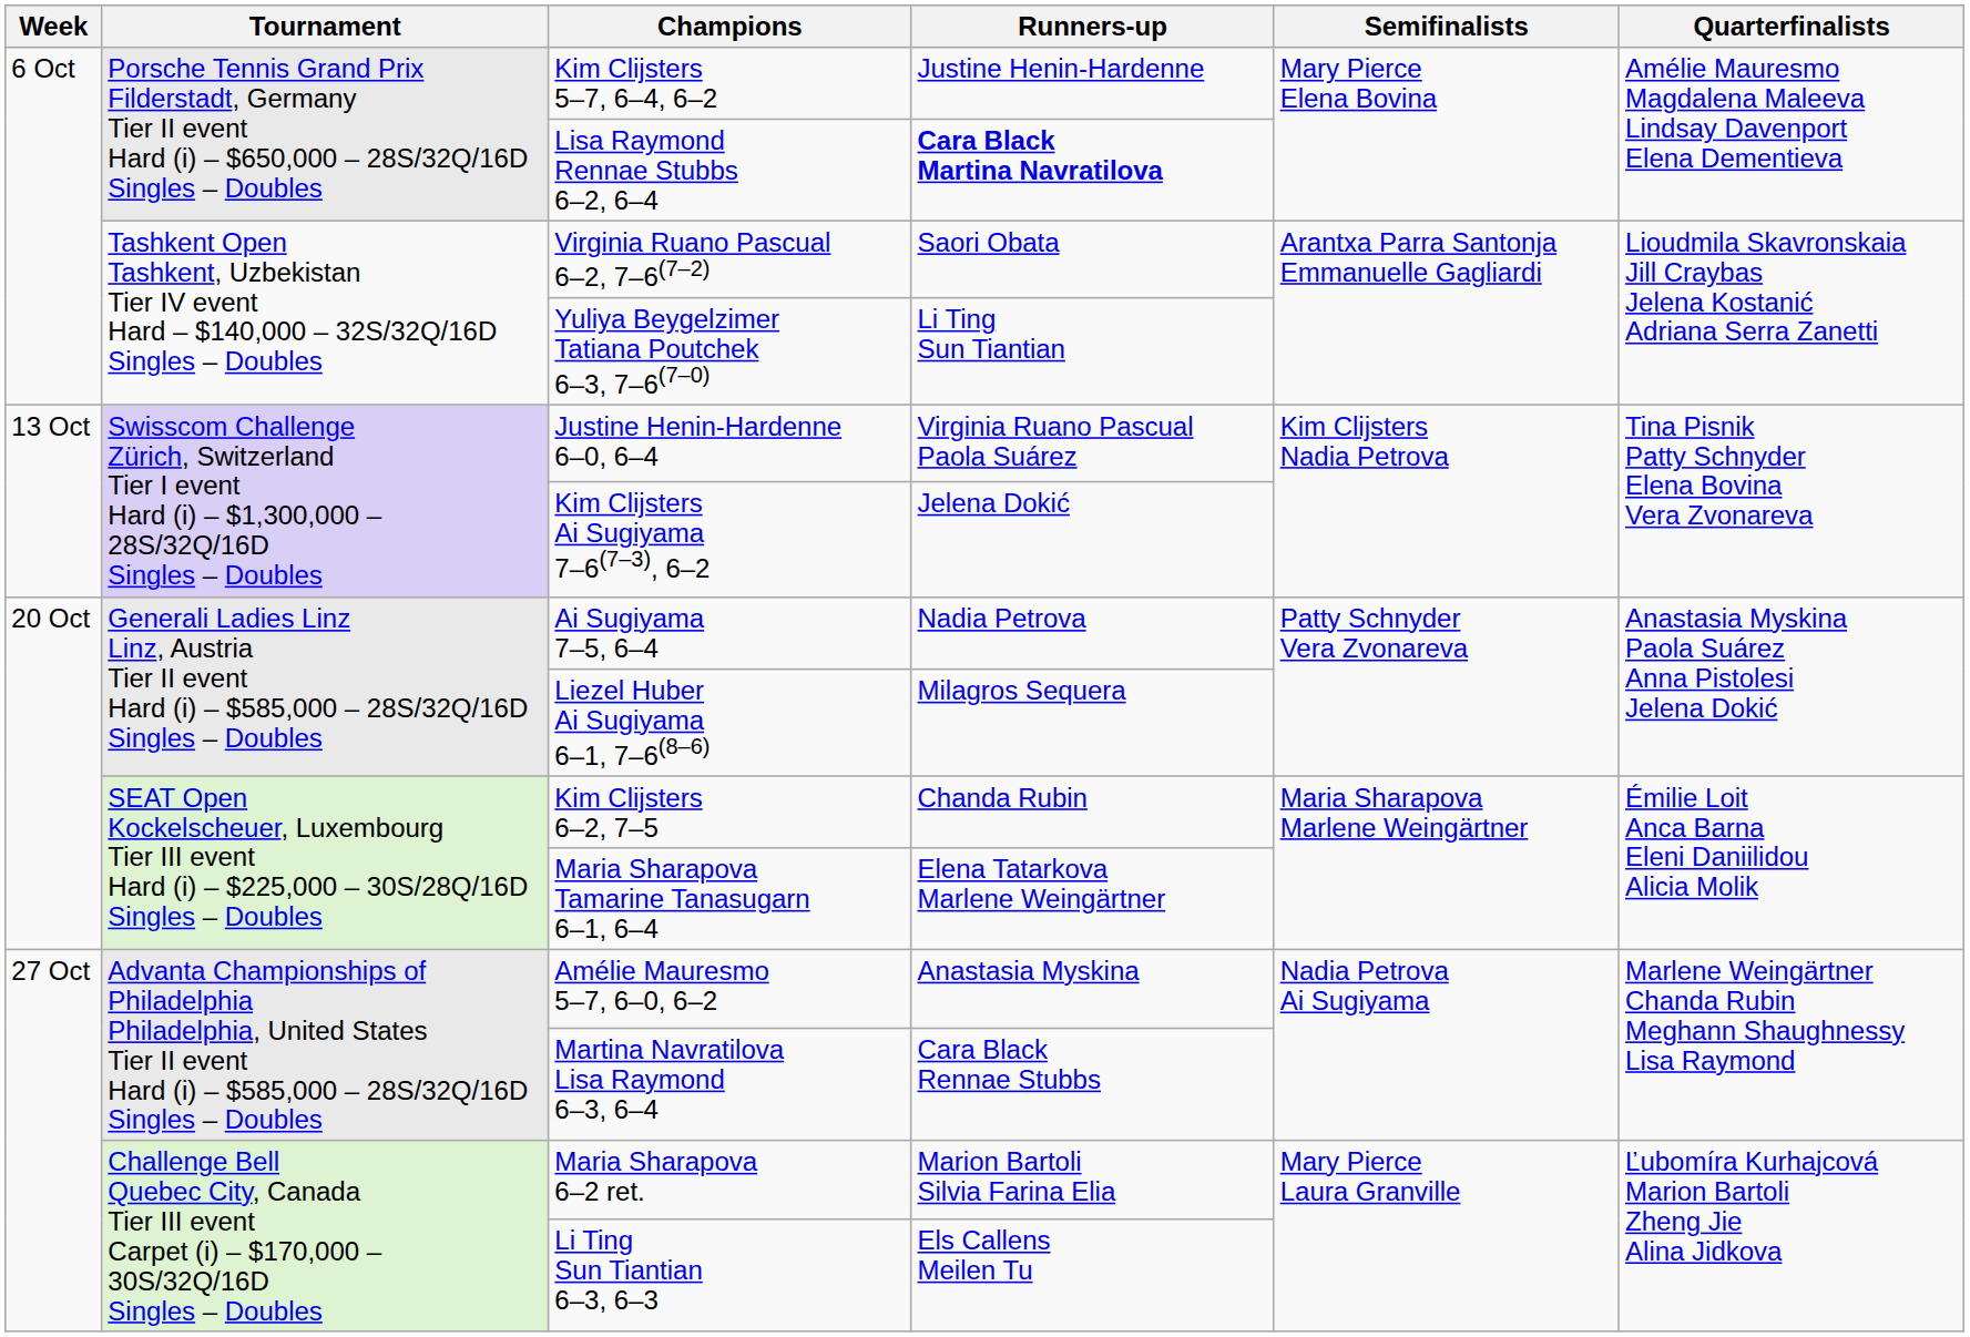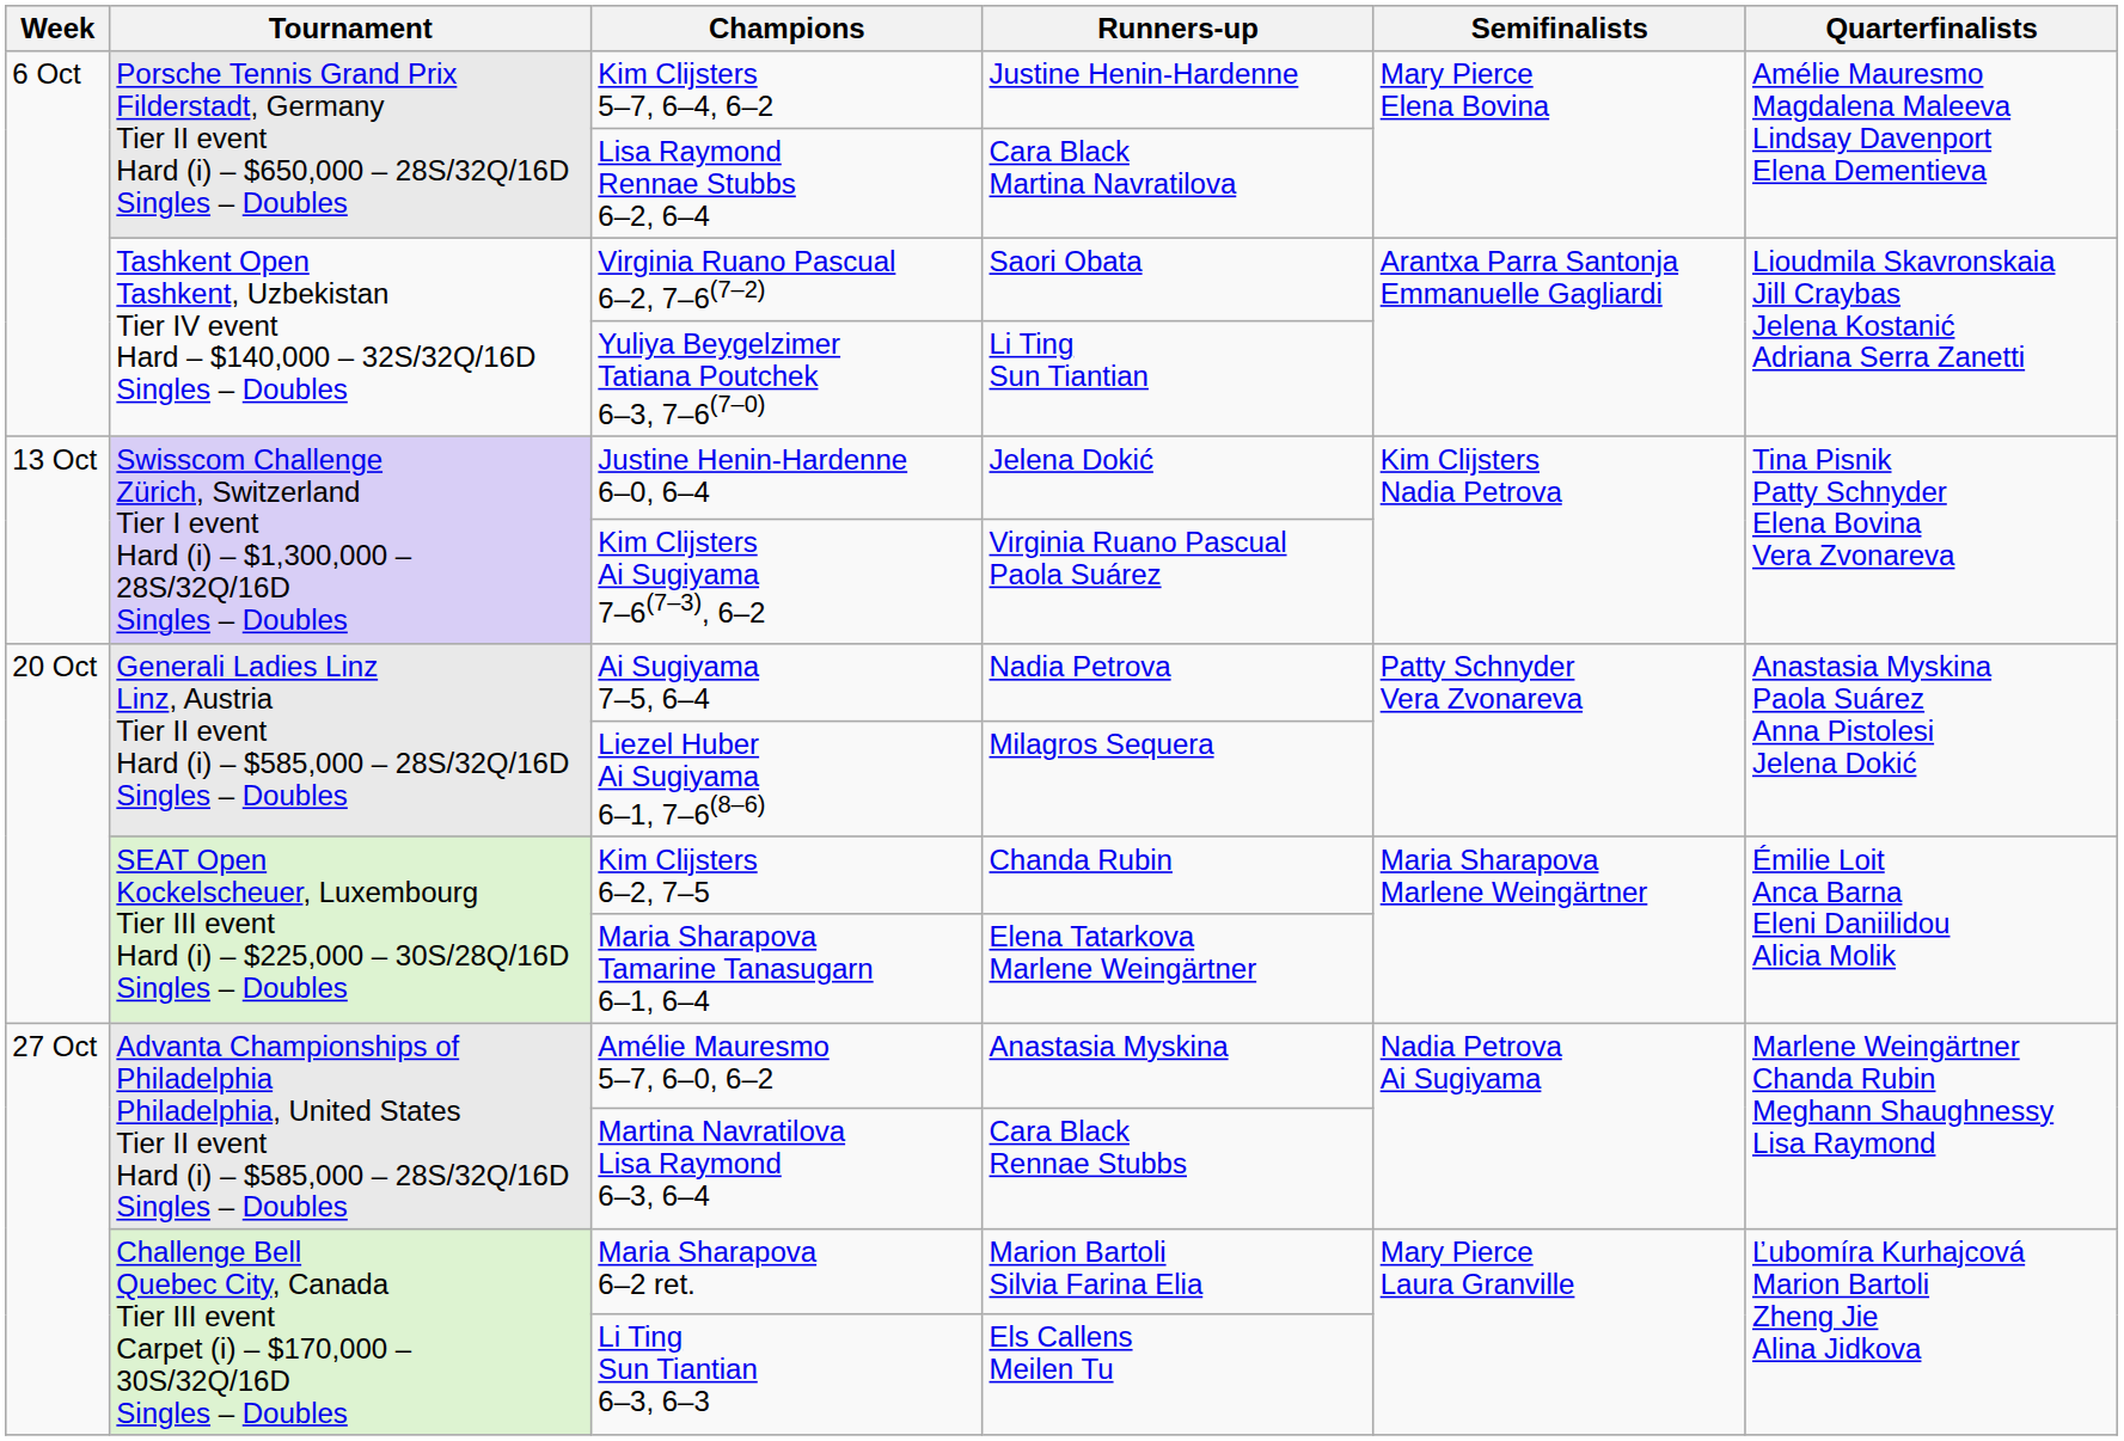Lisa Raymond Rennae Stubbs 6–2, 6–4 | Runners-up: bold -> normal
Justine Henin-Hardenne 6–0, 6–4 | Runners-up: Virginia Ruano Pascual Paola Suárez -> Jelena Dokić
Kim Clijsters Ai Sugiyama 7–6(7–3), 6–2 | Runners-up: Jelena Dokić -> Virginia Ruano Pascual Paola Suárez
